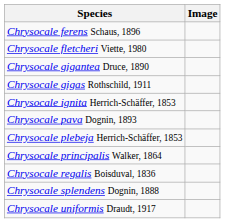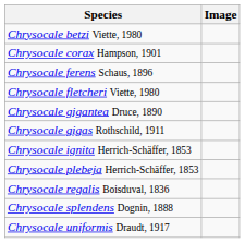+ row: Chrysocale betzi Viette, 1980
+ row: Chrysocale corax Hampson, 1901
- row: Chrysocale pava Dognin, 1893
- row: Chrysocale principalis Walker, 1864
